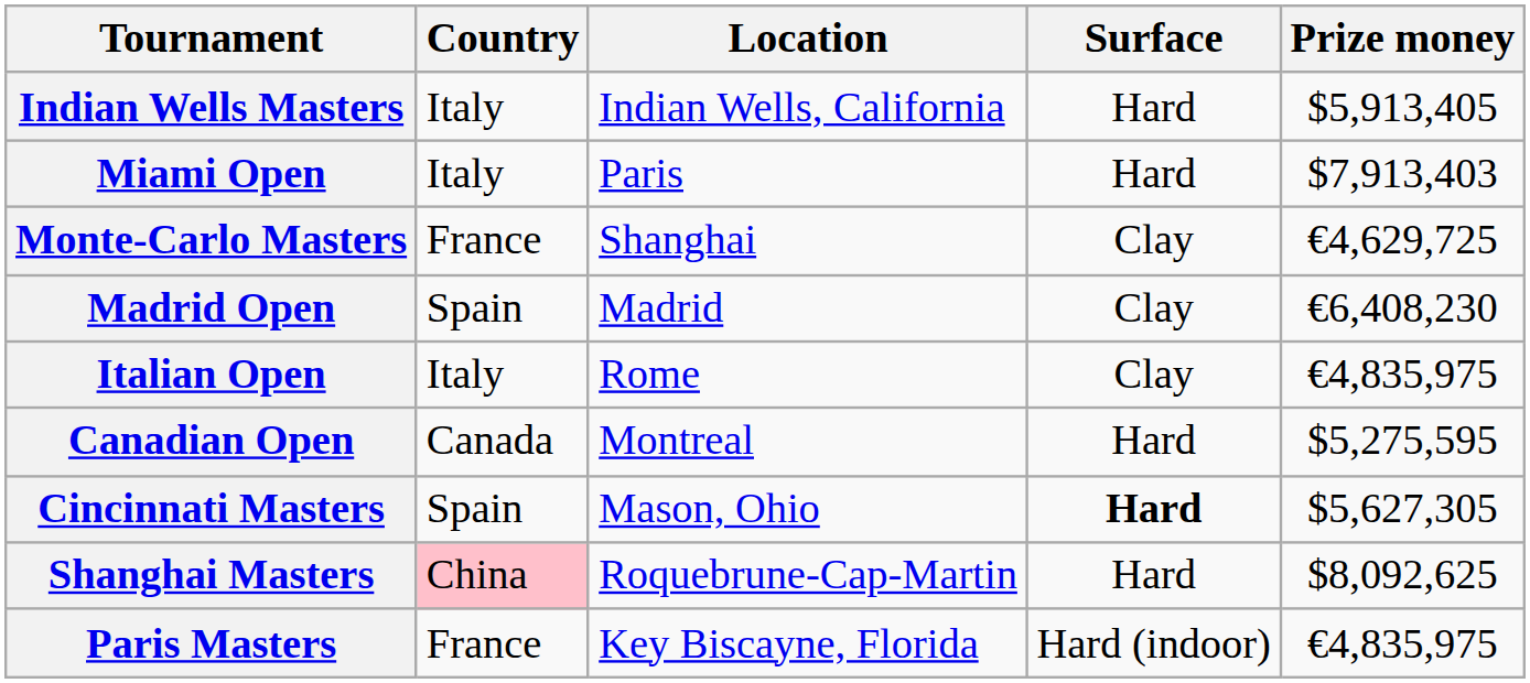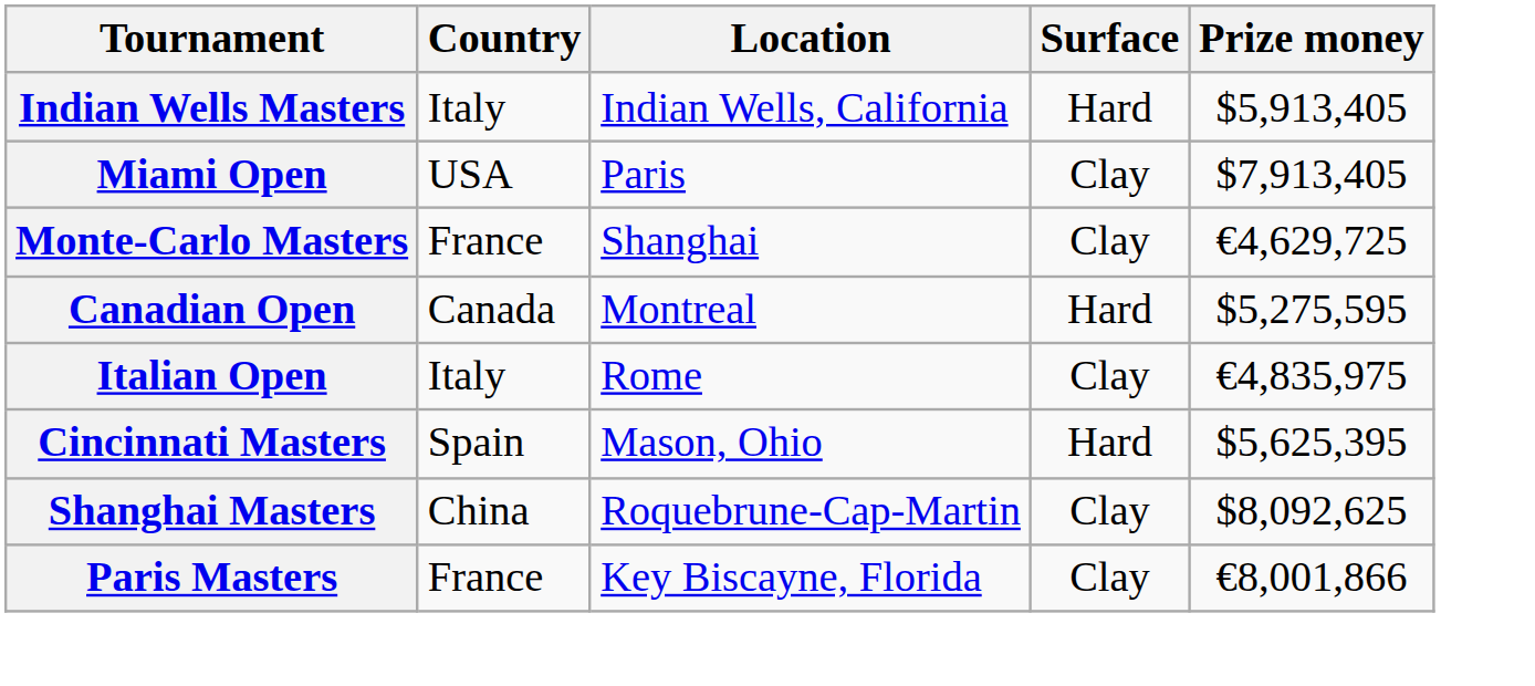Miami Open | Country: Italy -> USA
Miami Open | Surface: Hard -> Clay
Miami Open | Prize money: $7,913,403 -> $7,913,405
- row: Madrid Open | Spain | Madrid | Clay | €6,408,230
rows swapped: Italian Open <-> Canadian Open
Cincinnati Masters | Surface: bold -> normal
Cincinnati Masters | Prize money: $5,627,305 -> $5,625,395
Shanghai Masters | Country: pink background -> no background
Shanghai Masters | Surface: Hard -> Clay
Paris Masters | Surface: Hard (indoor) -> Clay
Paris Masters | Prize money: €4,835,975 -> €8,001,866
